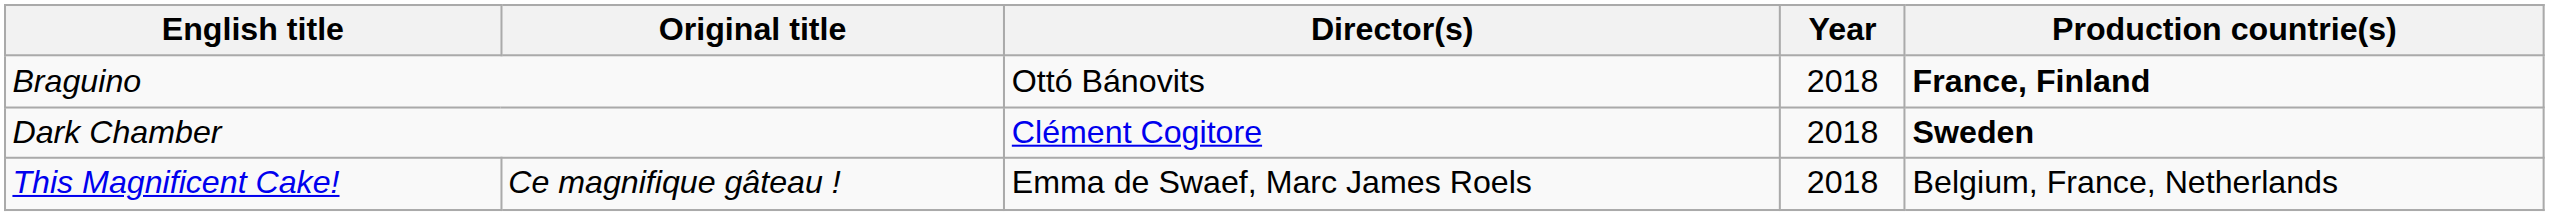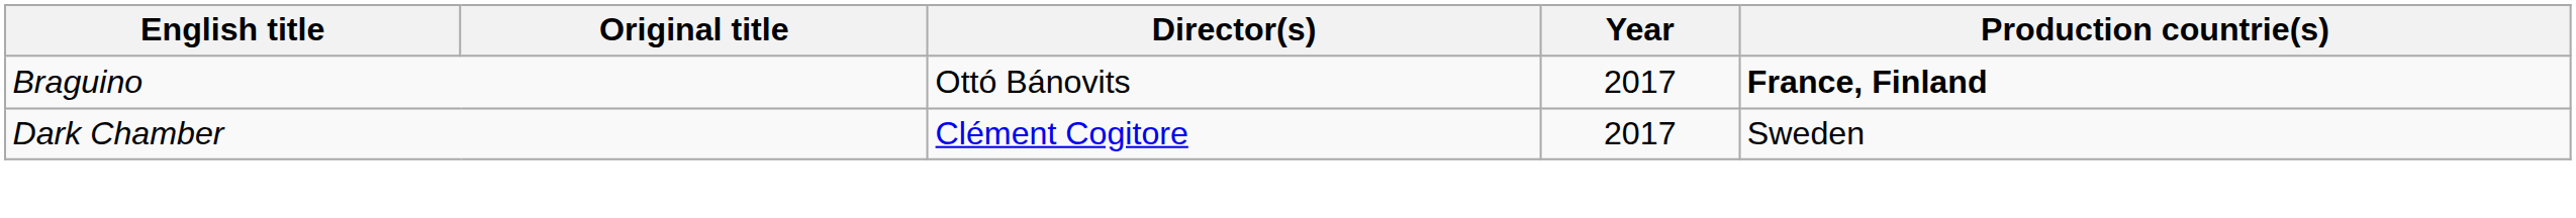Braguino | Year: 2018 -> 2017
Dark Chamber | Year: 2018 -> 2017
Dark Chamber | Production countrie(s): bold -> normal
- row: This Magnificent Cake! | Ce magnifique gâteau ! | Emma de Swaef, Marc James Roels | 2018 | Belgium, France, Netherlands
